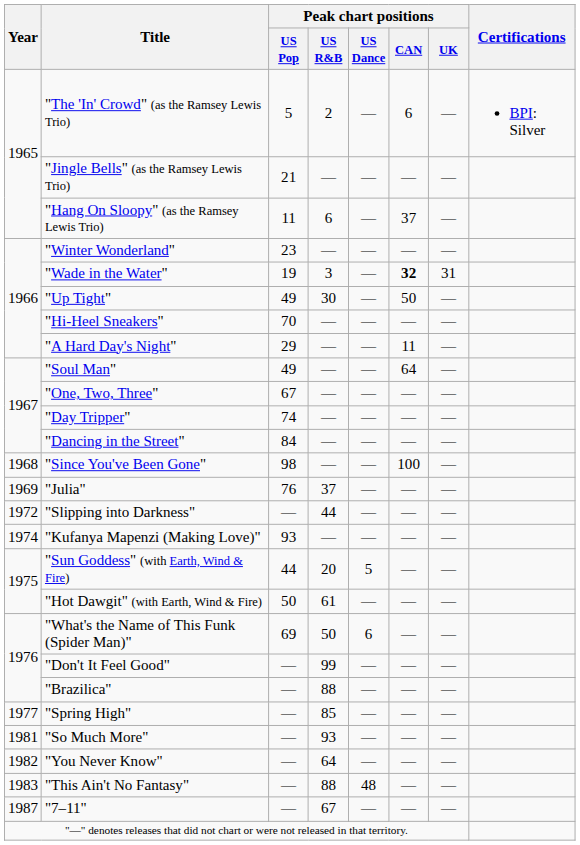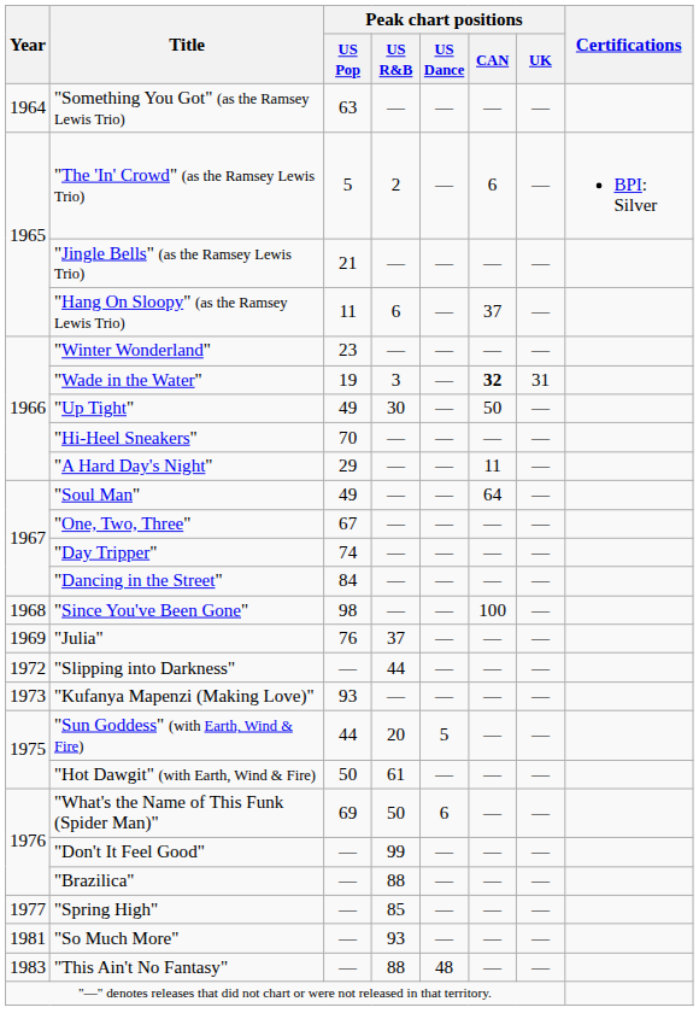+ row: 1964 | "Something You Got" (as the Ramsey Lewis Trio) | 63 | ― | ― | ― | ―
"Kufanya Mapenzi (Making Love)" | Year: 1974 -> 1973
- row: 1982 | "You Never Know" | — | 64 | ― | ― | ―
- row: 1987 | "7–11" | — | 67 | ― | ― | ―
